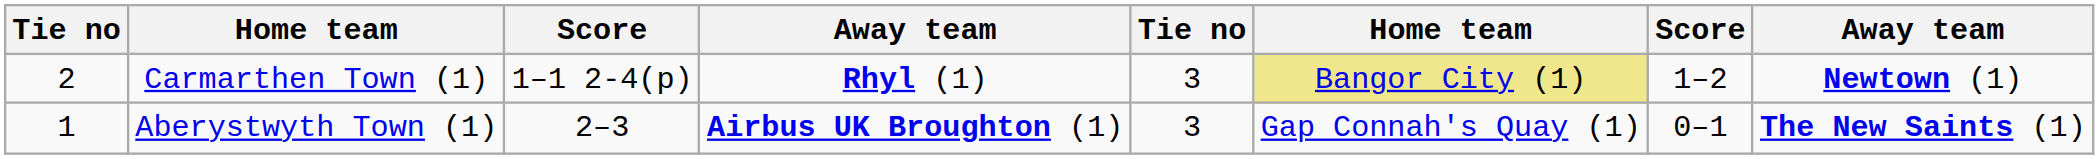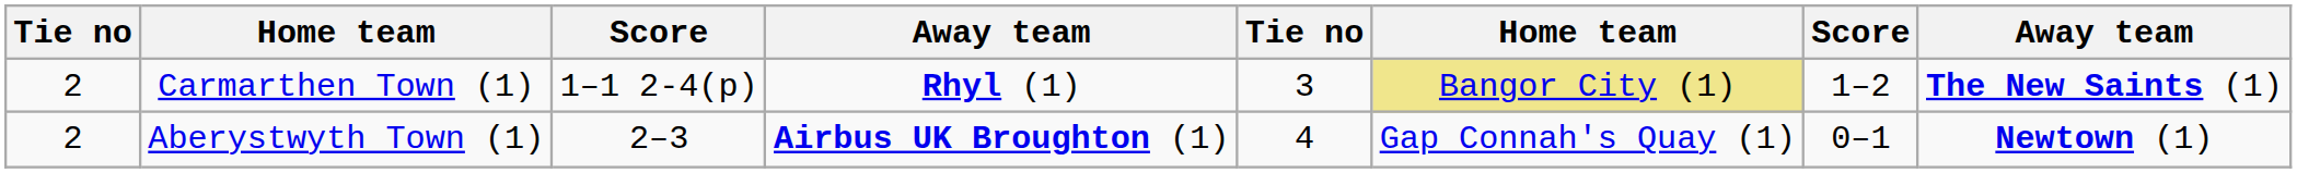Carmarthen Town (1) | column 8: Newtown (1) -> The New Saints (1)
Aberystwyth Town (1) | column 1: 1 -> 2
Aberystwyth Town (1) | column 5: 3 -> 4
Aberystwyth Town (1) | column 8: The New Saints (1) -> Newtown (1)
